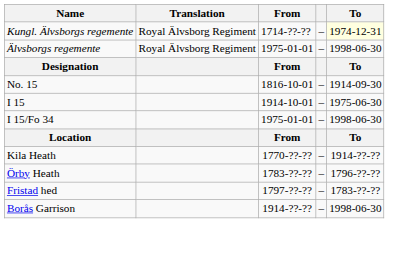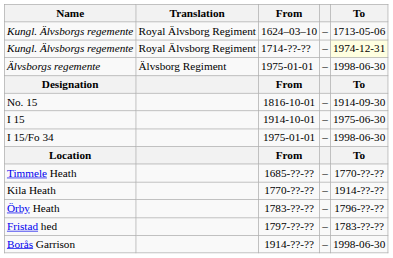+ row: Kungl. Älvsborgs regemente | Royal Älvsborg Regiment | 1624–03–10 | – | 1713-05-06
Älvsborgs regemente | Translation: Royal Älvsborg Regiment -> Älvsborg Regiment
+ row: Timmele Heath | 1685-??-?? | – | 1770-??-??
